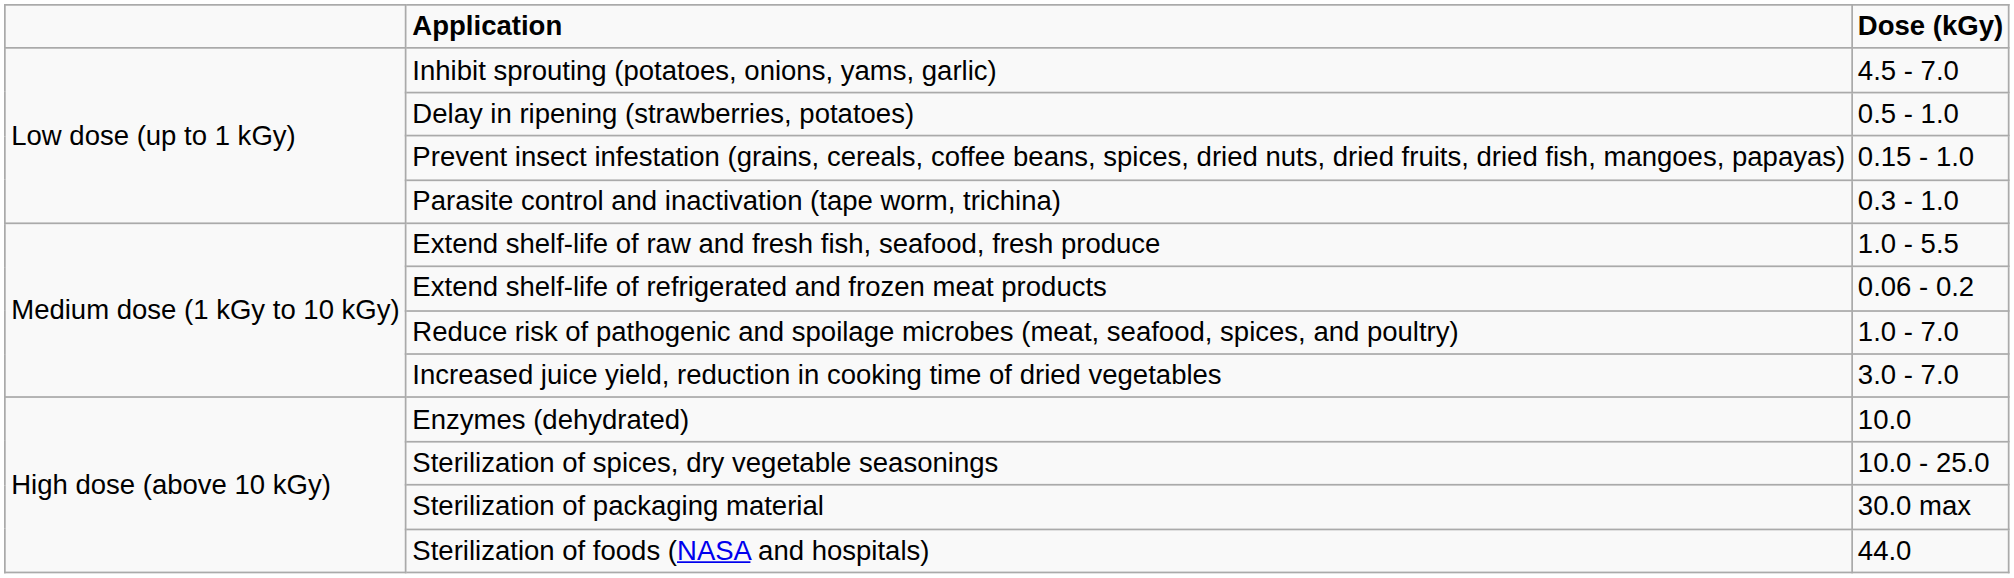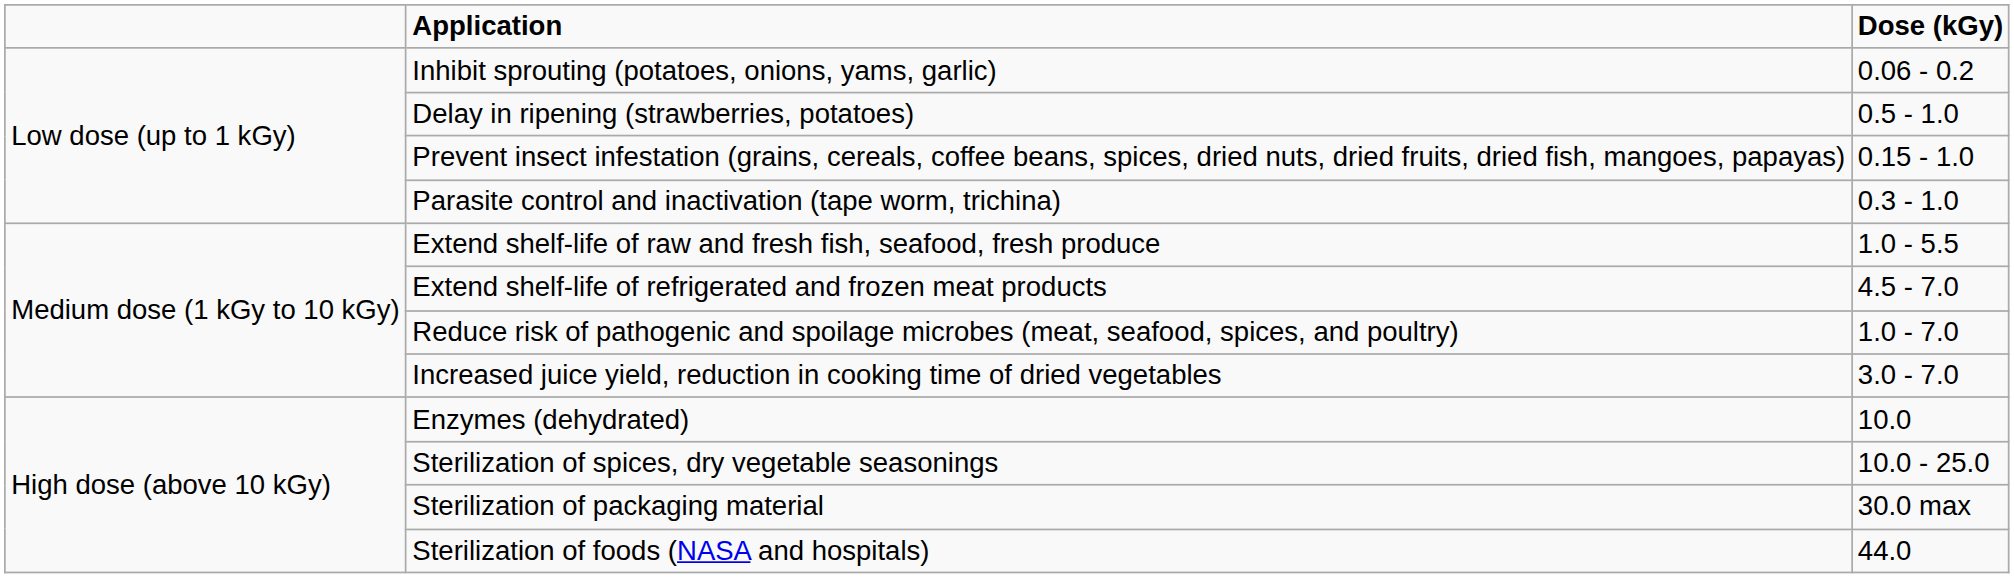Inhibit sprouting (potatoes, onions, yams, garlic) | Dose (kGy): 4.5 - 7.0 -> 0.06 - 0.2
Extend shelf-life of refrigerated and frozen meat products | Dose (kGy): 0.06 - 0.2 -> 4.5 - 7.0
